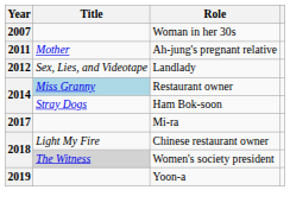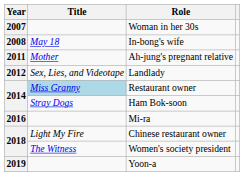+ row: 2008 | May 18 | In-bong's wife
Mi-ra | Year: 2017 -> 2016
Women's society president | Title: lightgrey background -> no background
